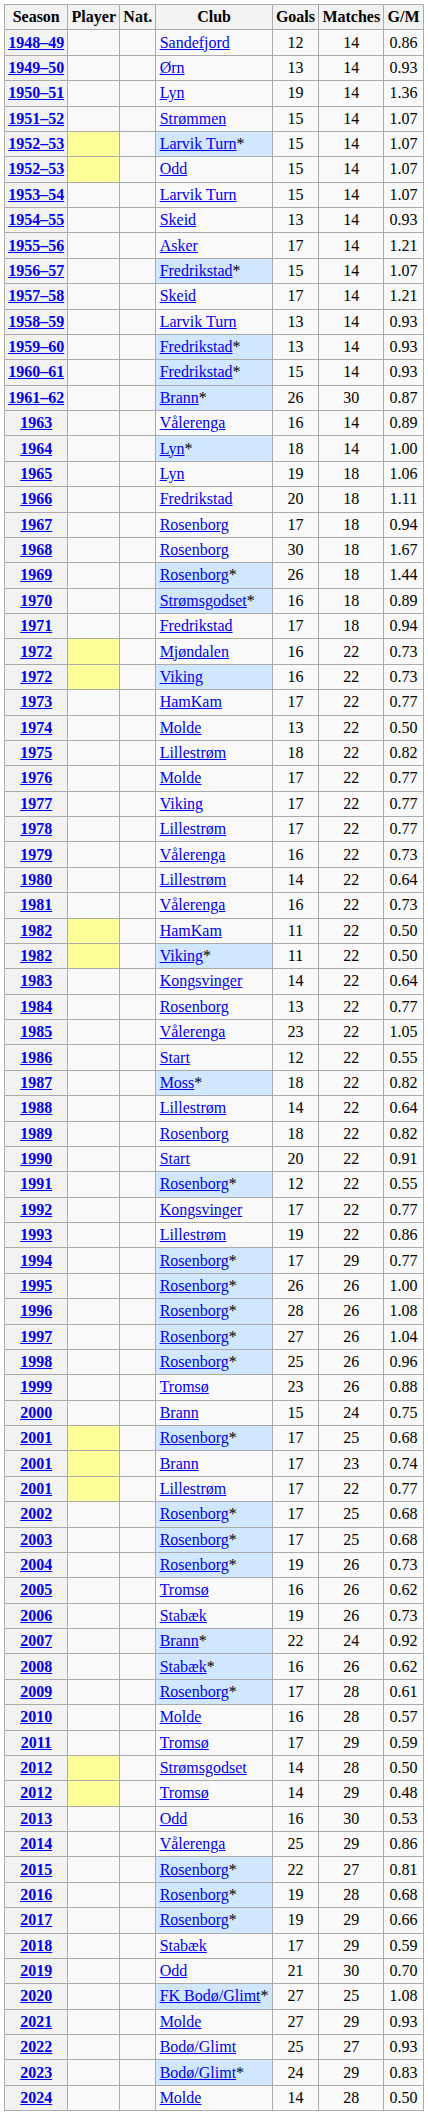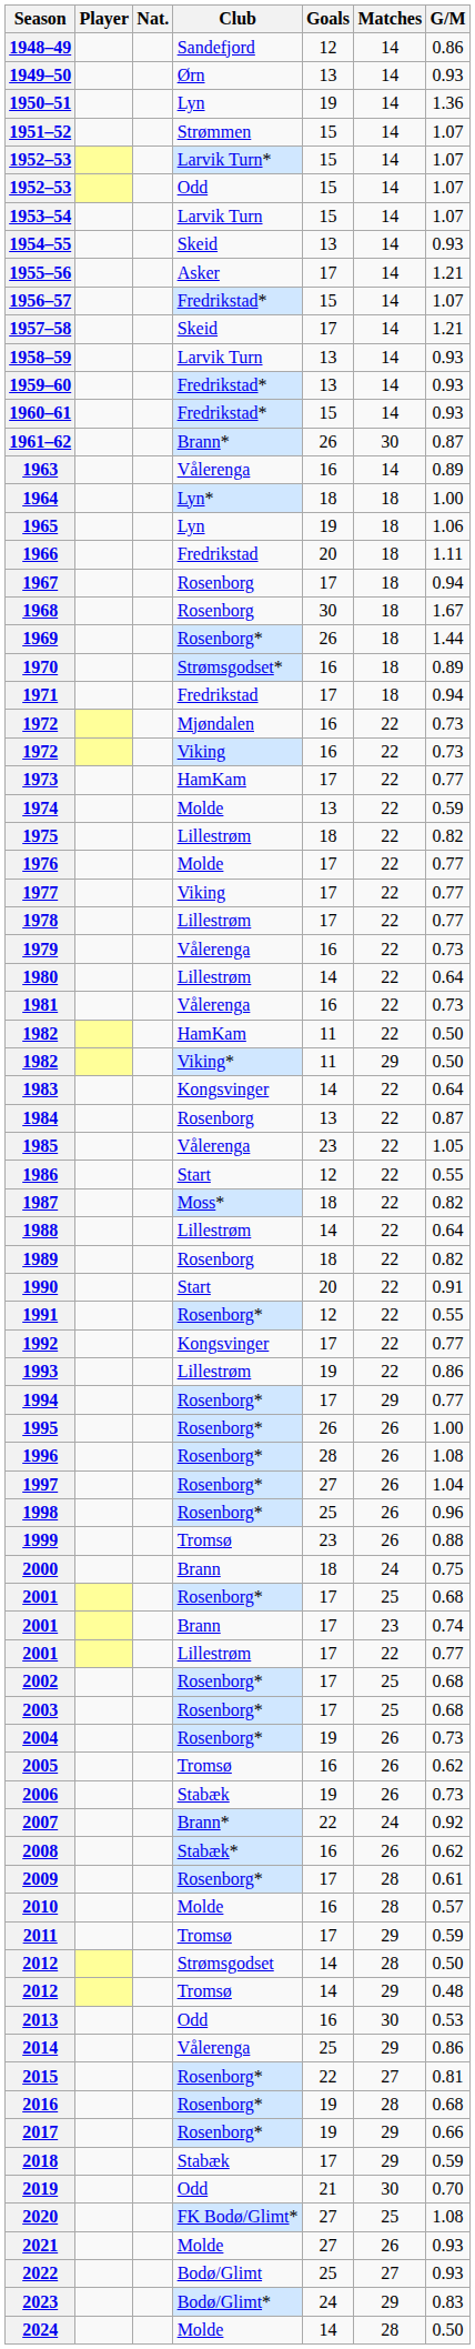1964 | Matches: 14 -> 18
1974 | G/M: 0.50 -> 0.59
1982 / Viking* | Matches: 22 -> 29
1984 | G/M: 0.77 -> 0.87
2000 | Goals: 15 -> 18
2021 | Matches: 29 -> 26
